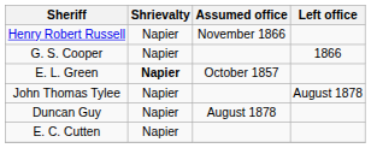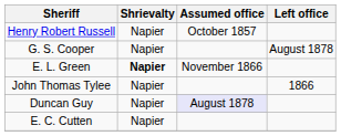Henry Robert Russell | Assumed office: November 1866 -> October 1857
G. S. Cooper | Left office: 1866 -> August 1878
E. L. Green | Assumed office: October 1857 -> November 1866
John Thomas Tylee | Left office: August 1878 -> 1866
Duncan Guy | Assumed office: no background -> lavender background
